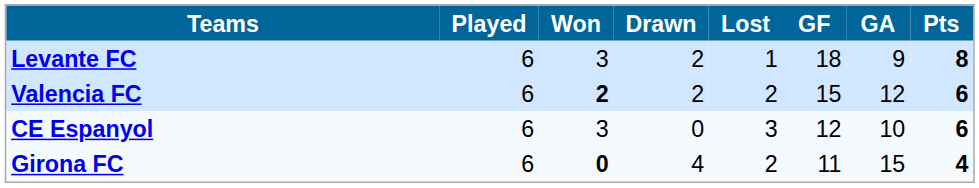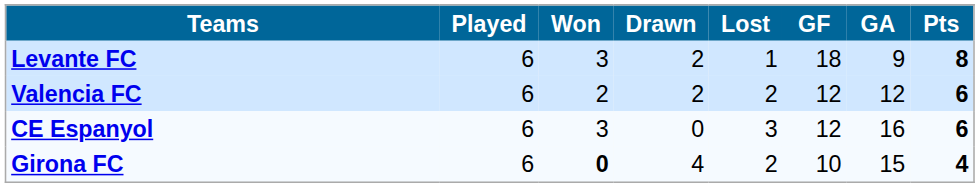Valencia FC | Won: bold -> normal
Valencia FC | GF: 15 -> 12
CE Espanyol | GA: 10 -> 16
Girona FC | GF: 11 -> 10
